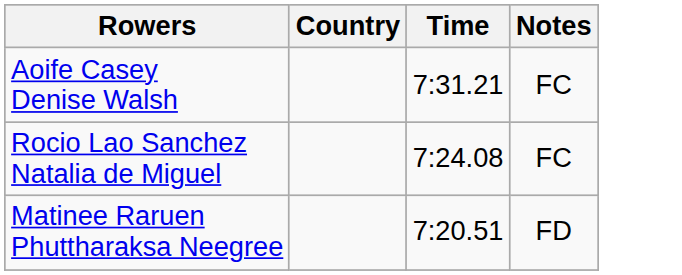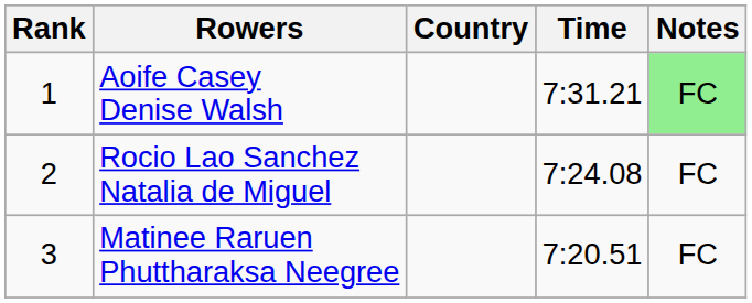+ column: Rank | 1 | 2 | 3
Aoife Casey Denise Walsh | Notes: no background -> lightgreen background
Matinee Raruen Phuttharaksa Neegree | Notes: FD -> FC
